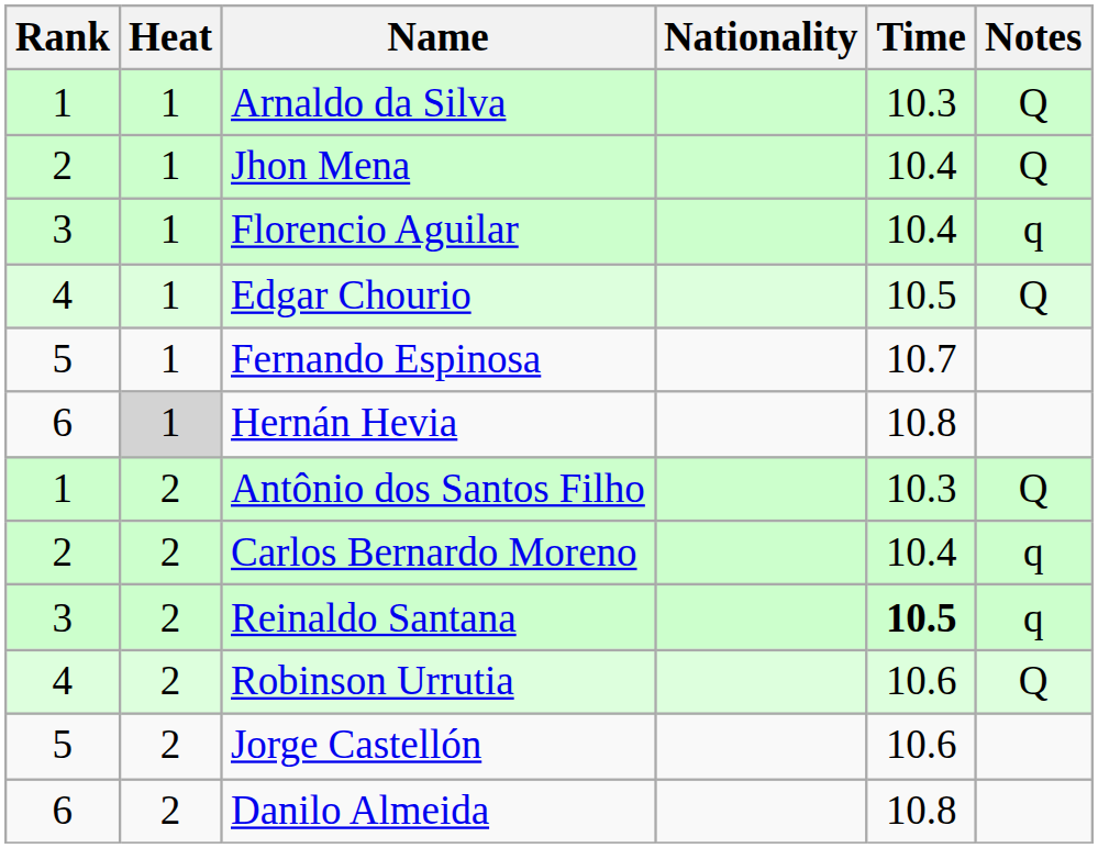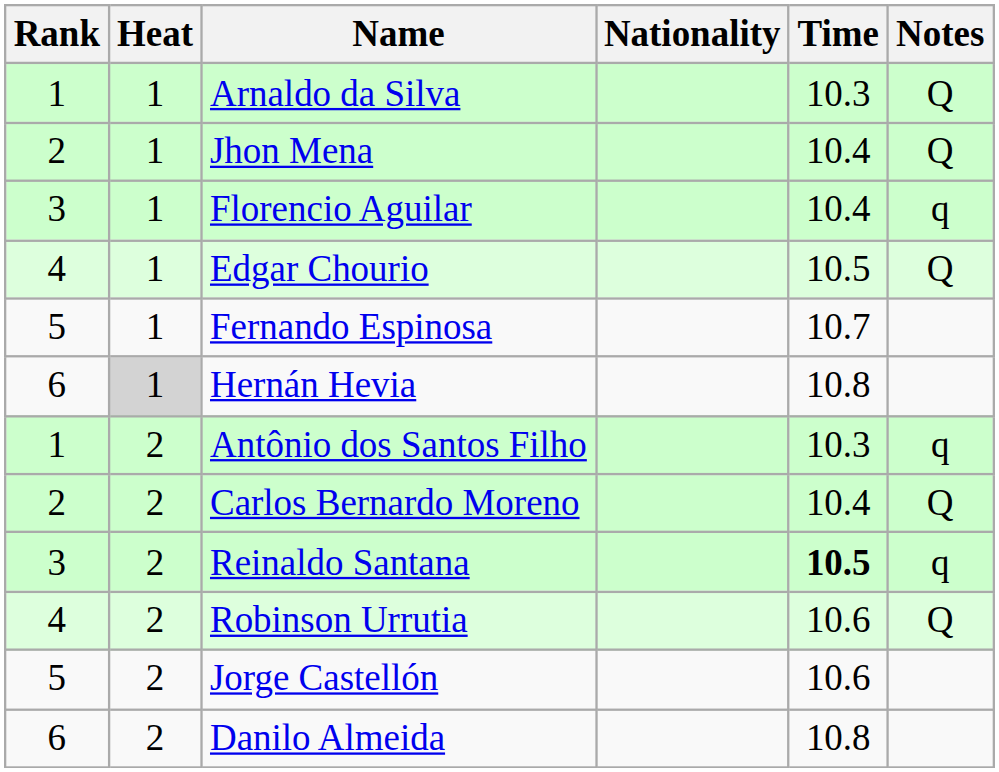Antônio dos Santos Filho | Notes: Q -> q
Carlos Bernardo Moreno | Notes: q -> Q
